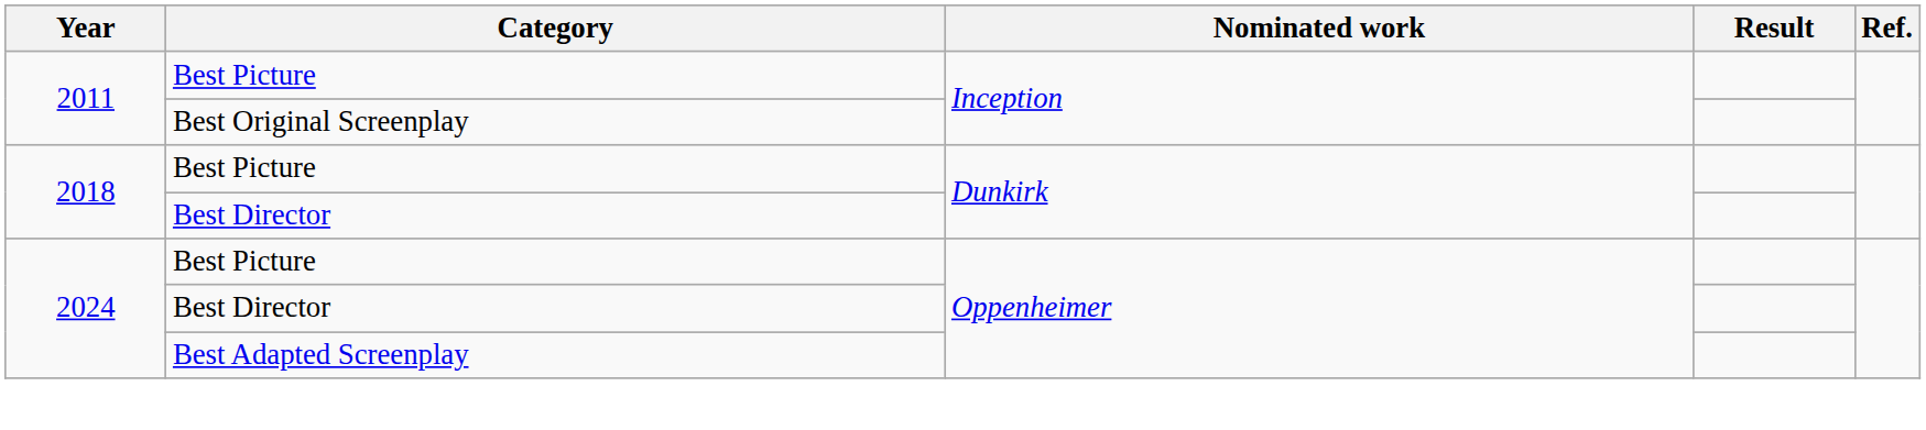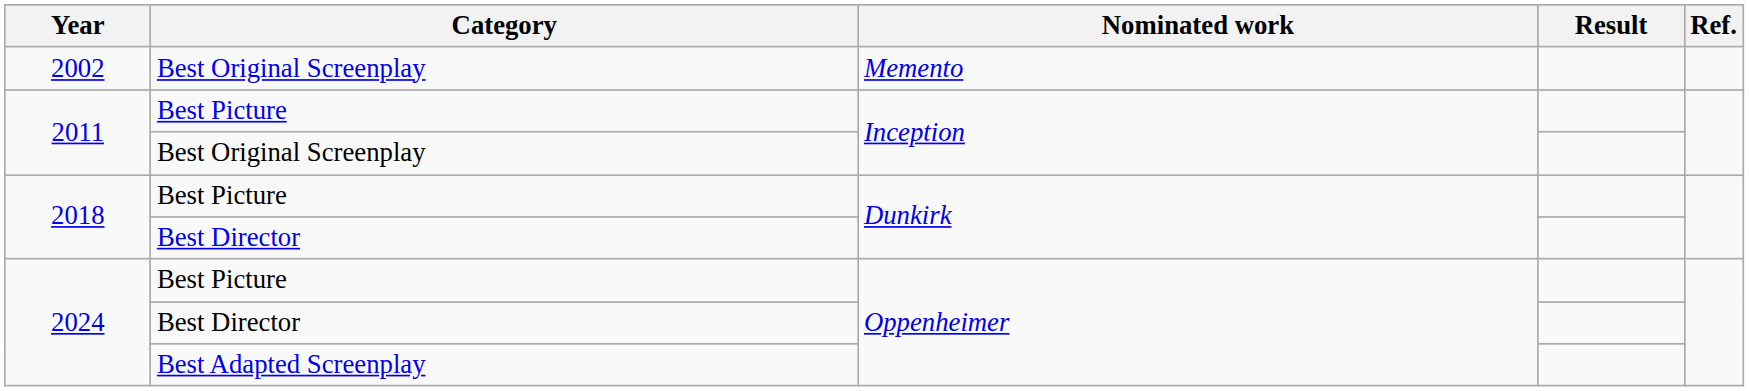+ row: 2002 | Best Original Screenplay | Memento
